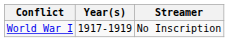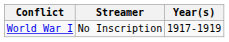columns swapped: Streamer <-> Year(s)
